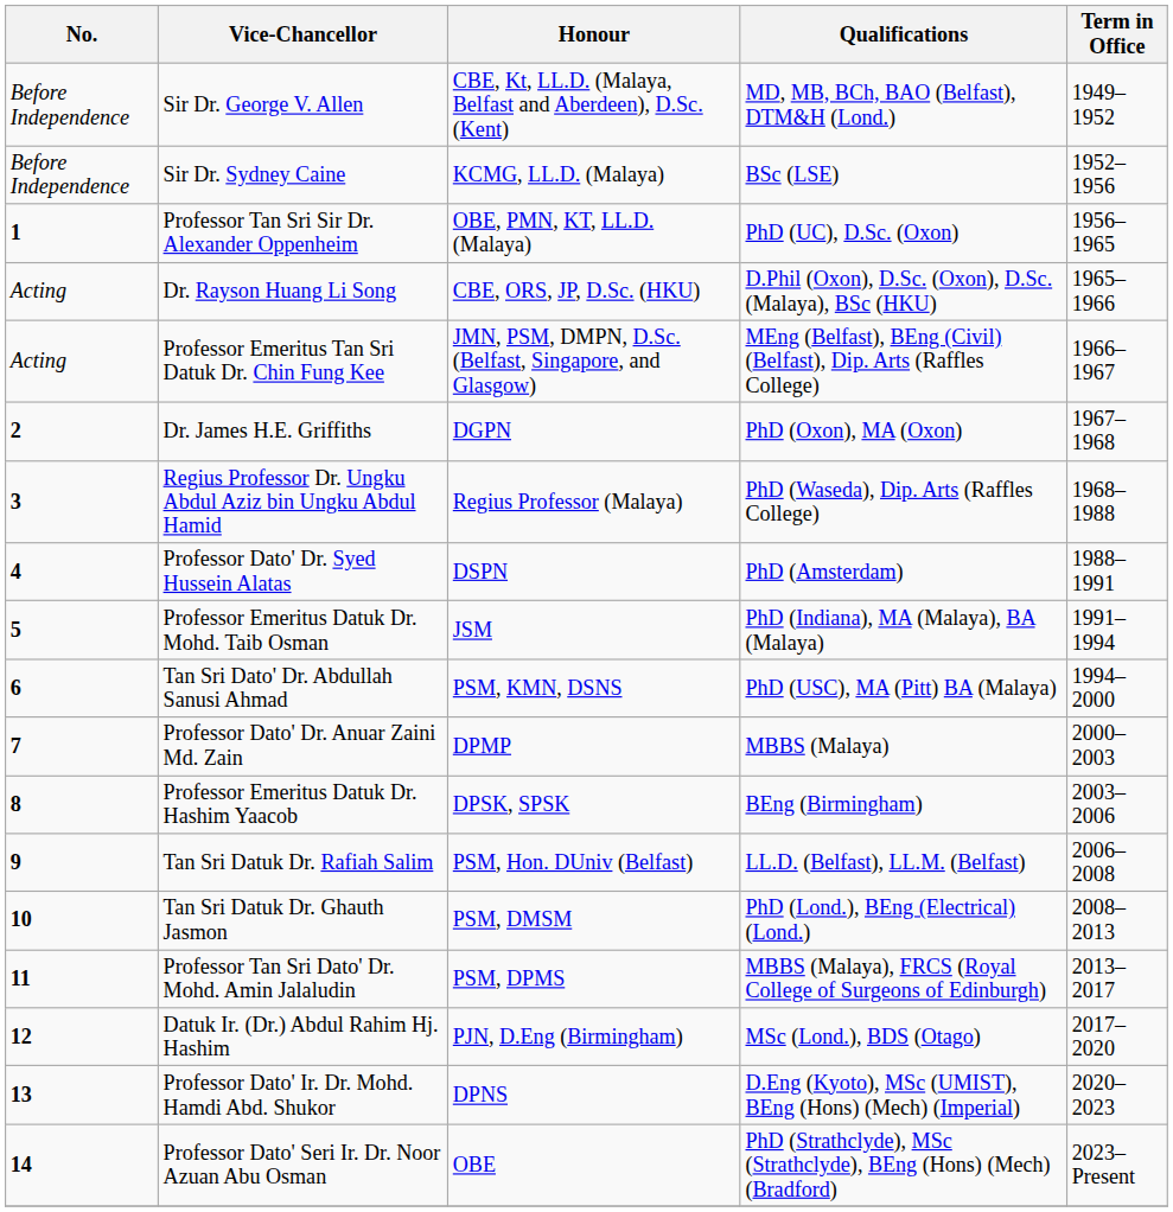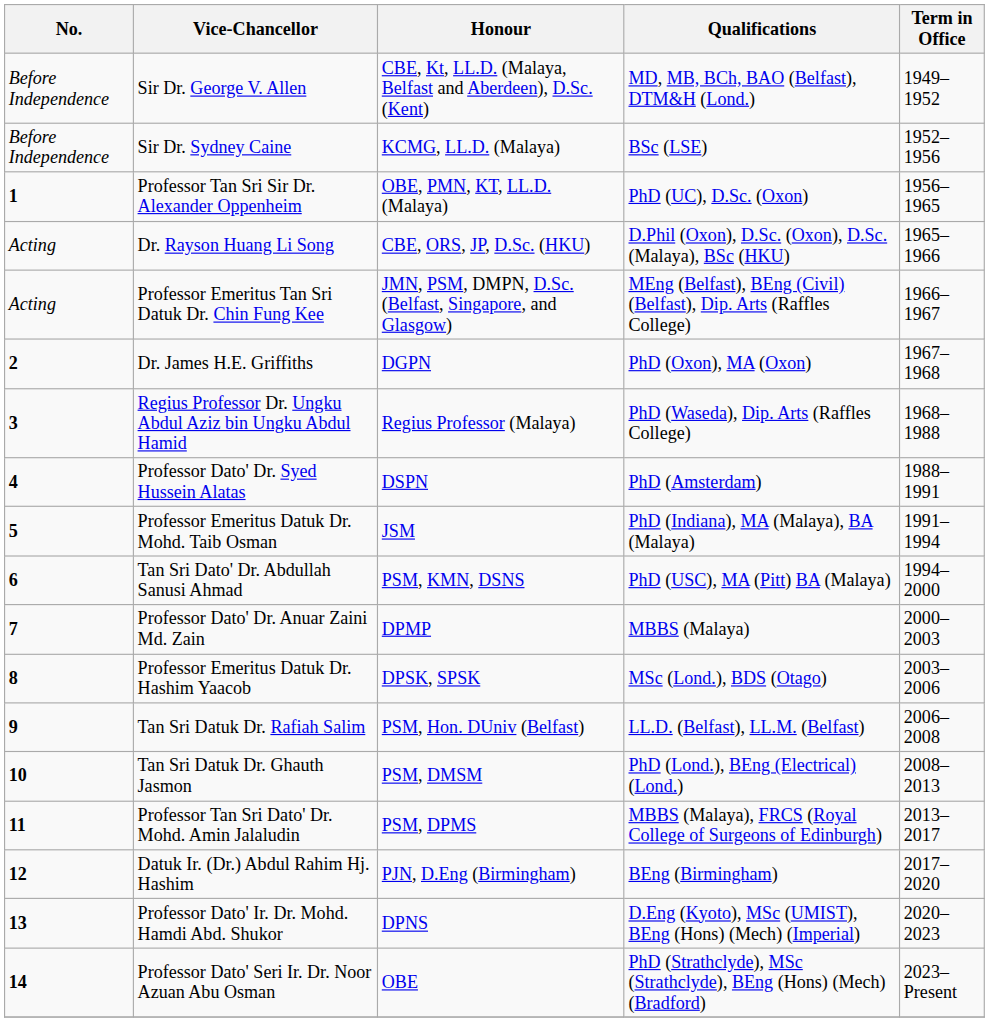Professor Emeritus Datuk Dr. Hashim Yaacob | Qualifications: BEng (Birmingham) -> MSc (Lond.), BDS (Otago)
Datuk Ir. (Dr.) Abdul Rahim Hj. Hashim | Qualifications: MSc (Lond.), BDS (Otago) -> BEng (Birmingham)
